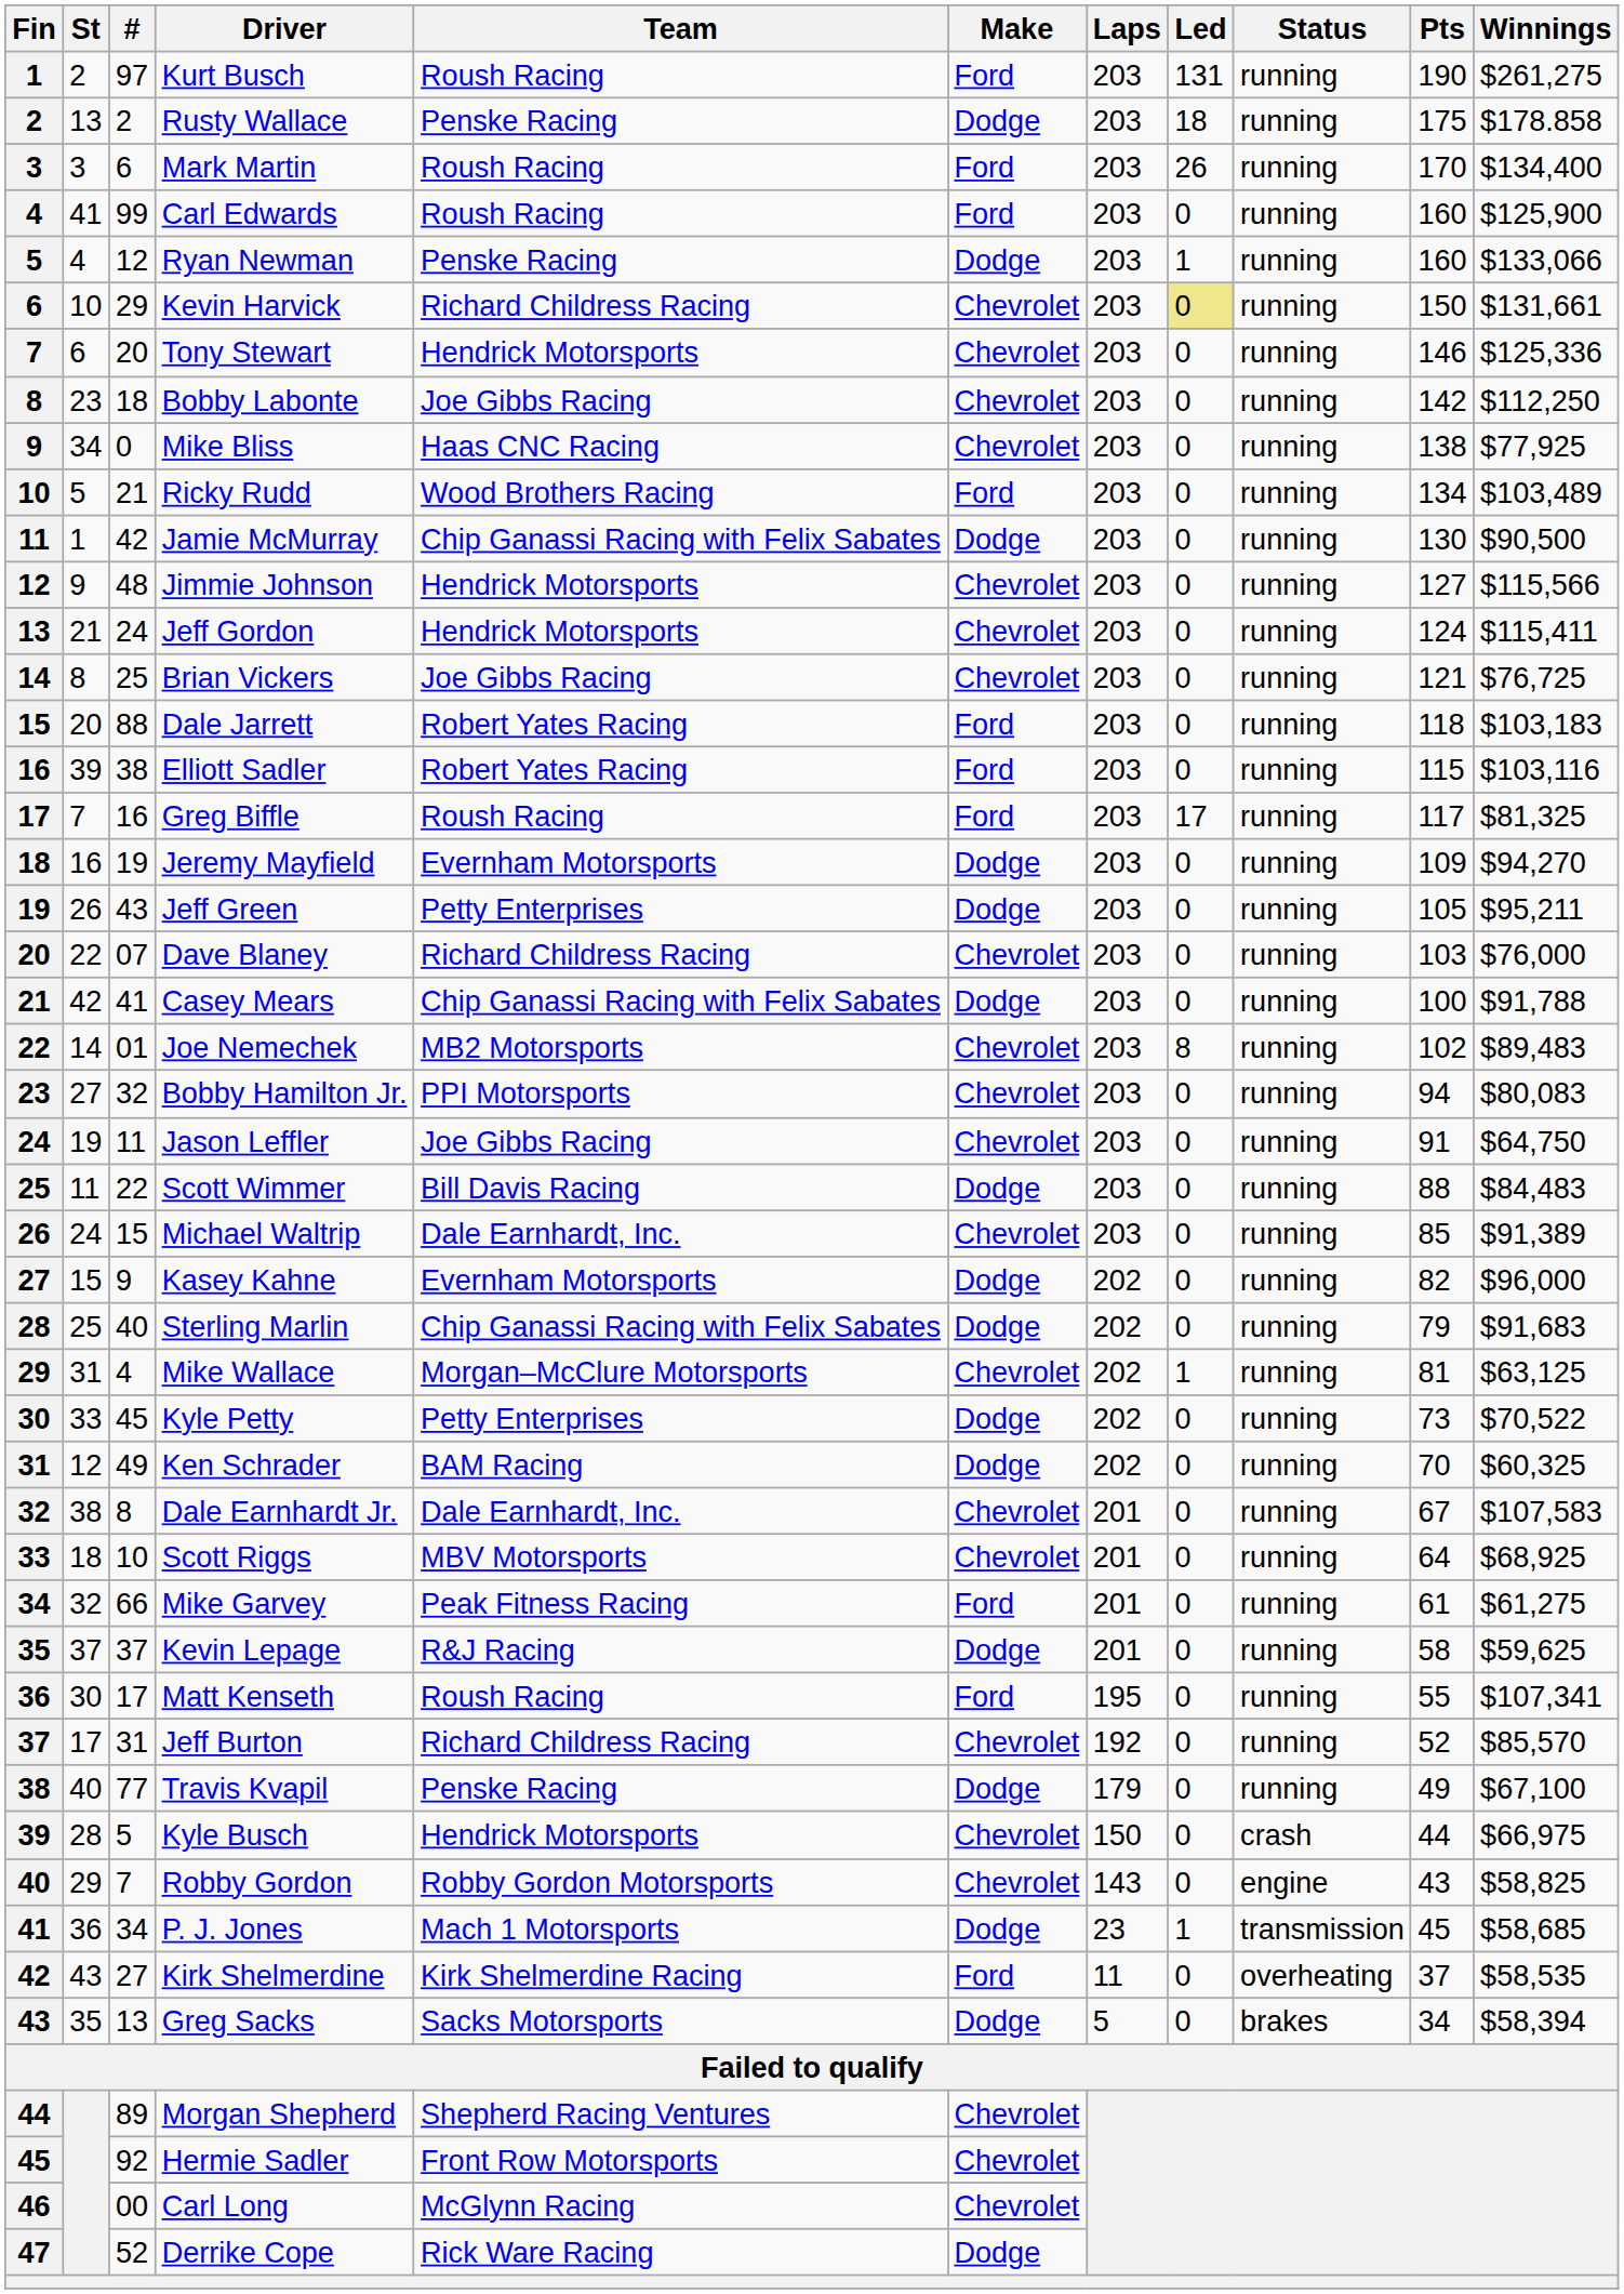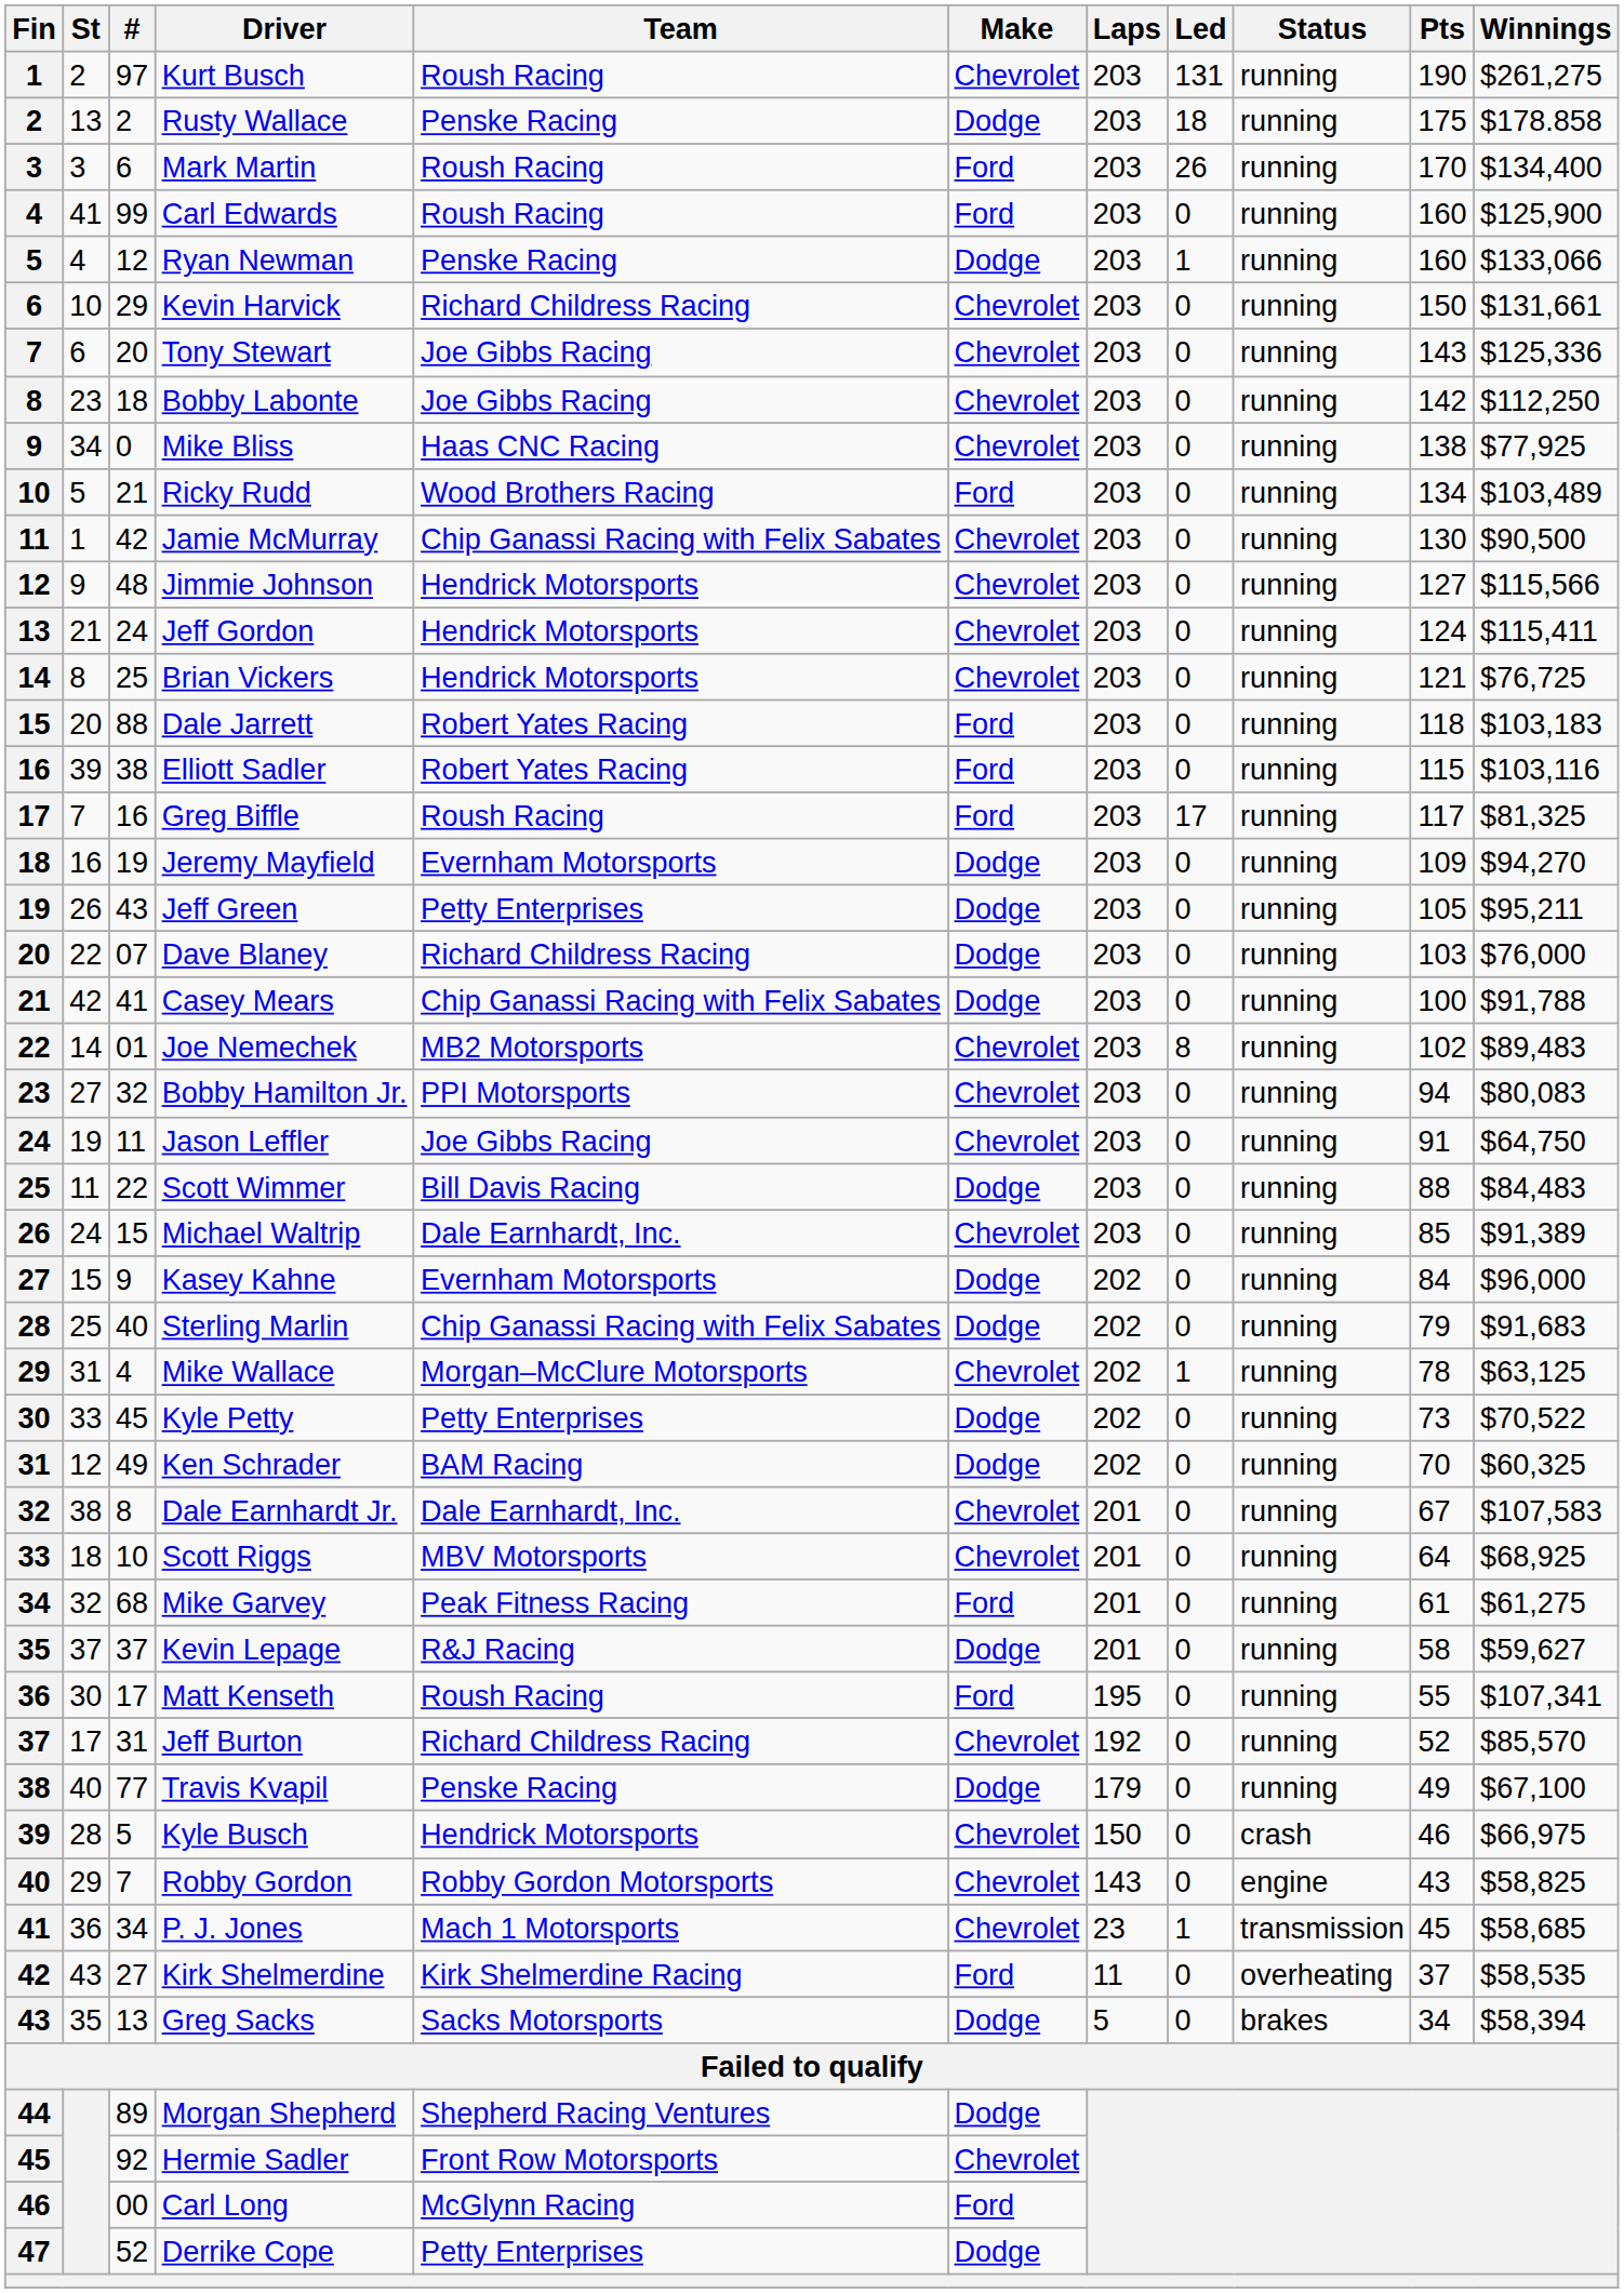Kurt Busch | Make: Ford -> Chevrolet
Kevin Harvick | Led: khaki background -> no background
Tony Stewart | Team: Hendrick Motorsports -> Joe Gibbs Racing
Tony Stewart | Pts: 146 -> 143
Jamie McMurray | Make: Dodge -> Chevrolet
Brian Vickers | Team: Joe Gibbs Racing -> Hendrick Motorsports
Dave Blaney | Make: Chevrolet -> Dodge
Kasey Kahne | Pts: 82 -> 84
Mike Wallace | Pts: 81 -> 78
Mike Garvey | #: 66 -> 68
Kevin Lepage | Winnings: $59,625 -> $59,627
Kyle Busch | Pts: 44 -> 46
P. J. Jones | Make: Dodge -> Chevrolet
Morgan Shepherd | Make: Chevrolet -> Dodge
Carl Long | Make: Chevrolet -> Ford
Derrike Cope | Team: Rick Ware Racing -> Petty Enterprises
